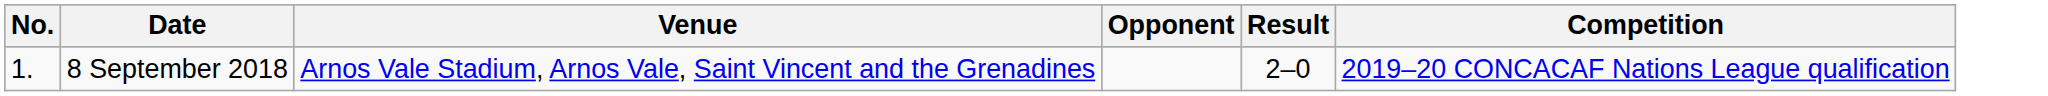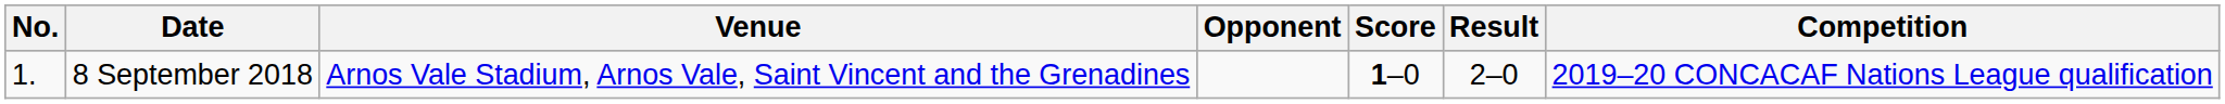+ column: Score | 1–0
